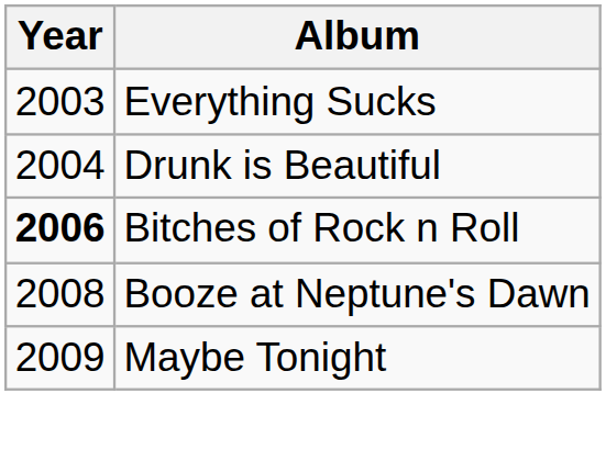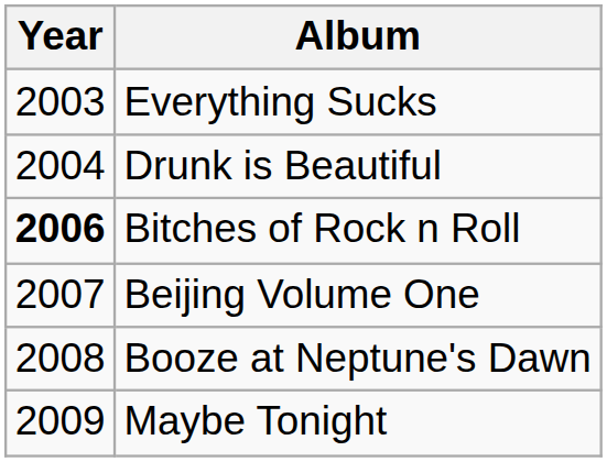+ row: 2007 | Beijing Volume One
